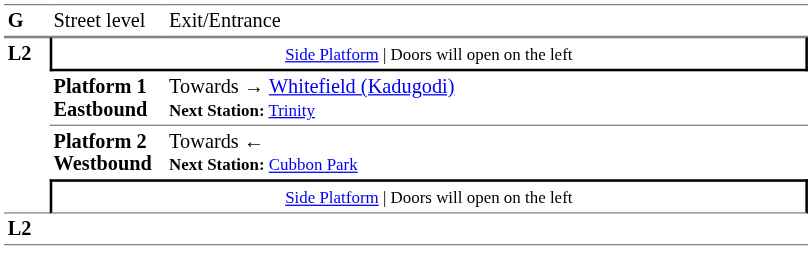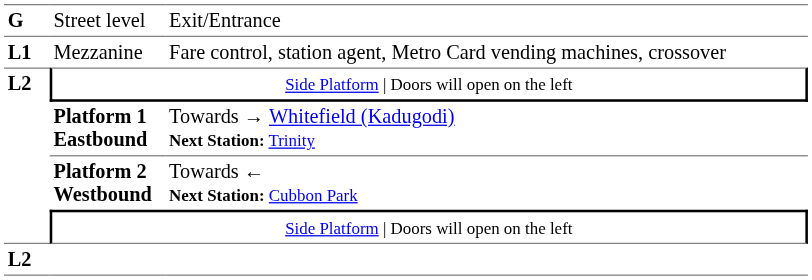+ row: L1 | Mezzanine | Fare control, station agent, Metro Card vending machines, crossover
